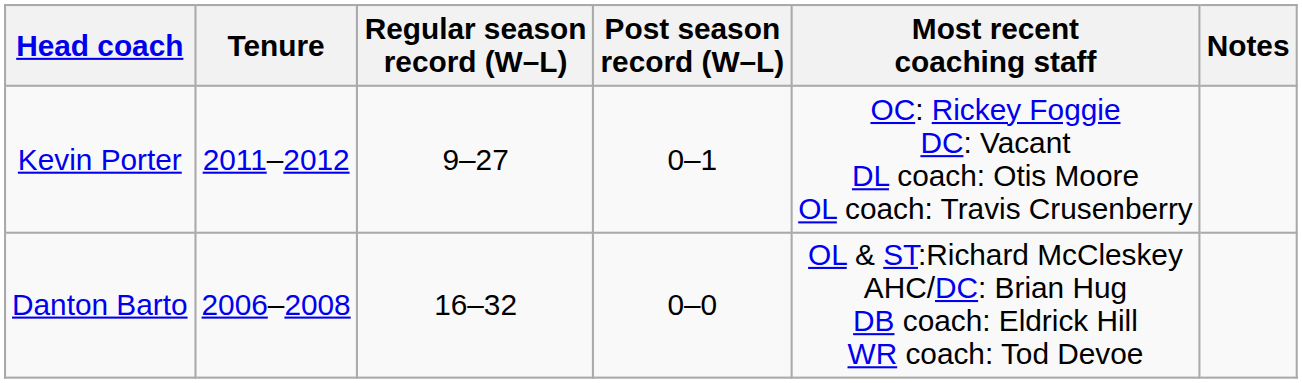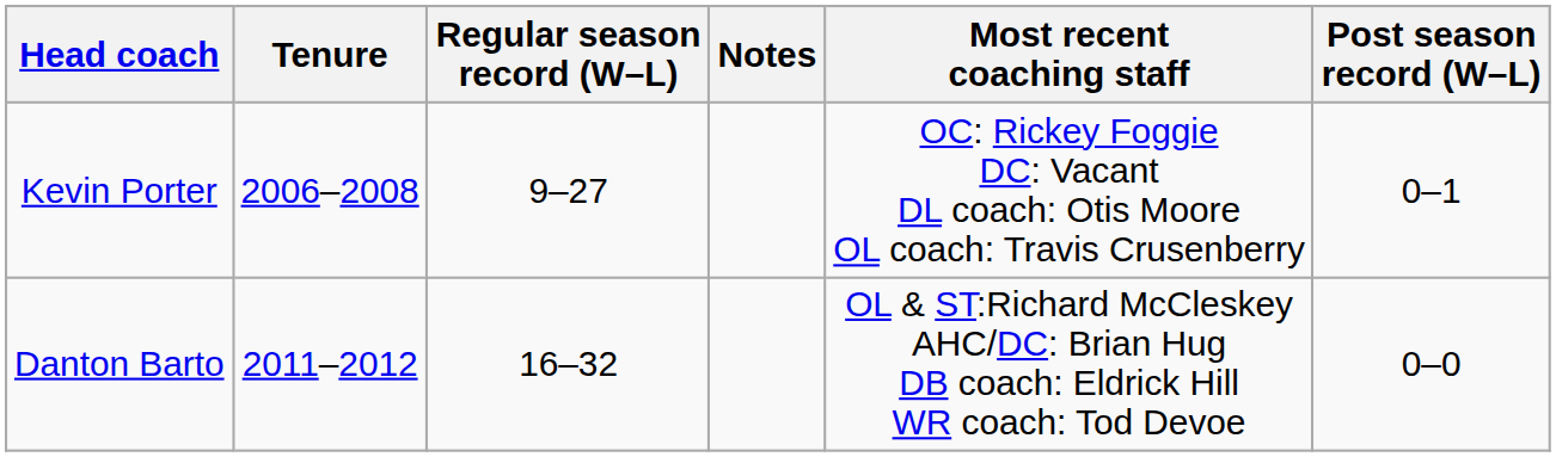columns swapped: Post season record (W–L) <-> Notes
Kevin Porter | Tenure: 2011–2012 -> 2006–2008
Danton Barto | Tenure: 2006–2008 -> 2011–2012
